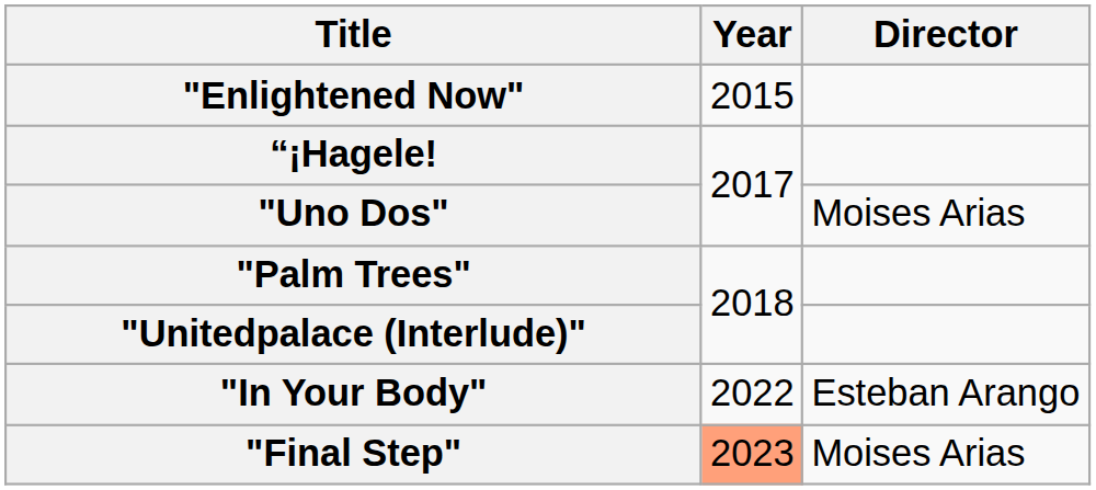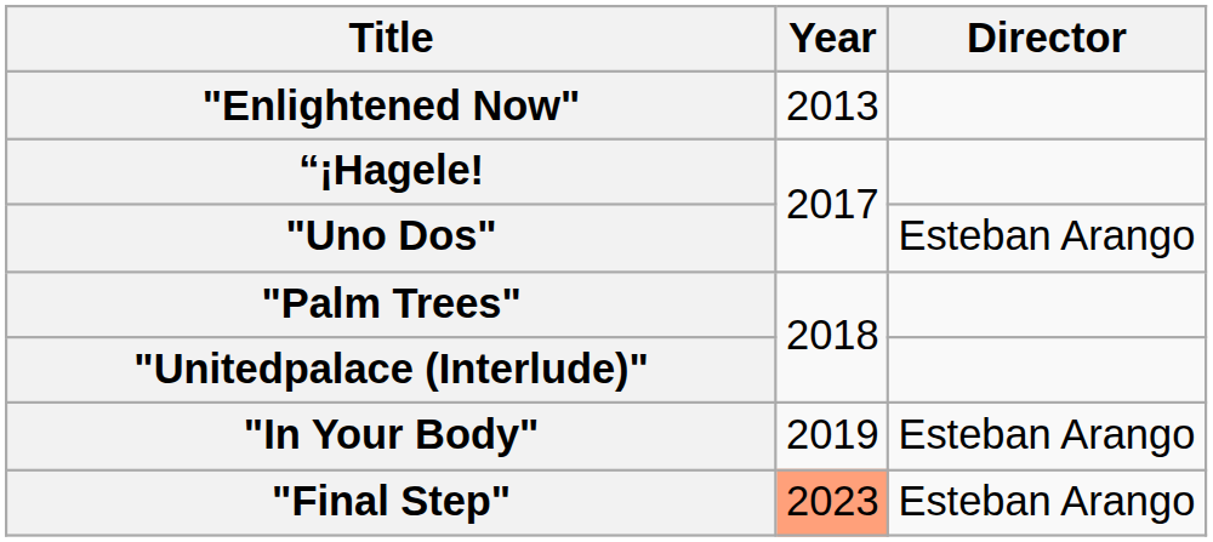"Enlightened Now" | Year: 2015 -> 2013
"Uno Dos" | Director: Moises Arias -> Esteban Arango
"In Your Body" | Year: 2022 -> 2019
"Final Step" | Director: Moises Arias -> Esteban Arango
